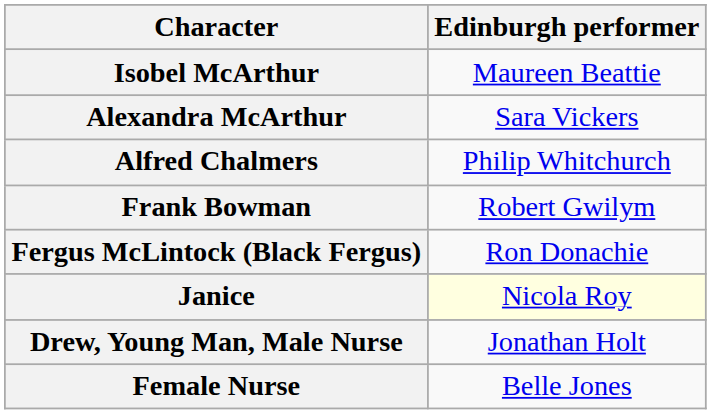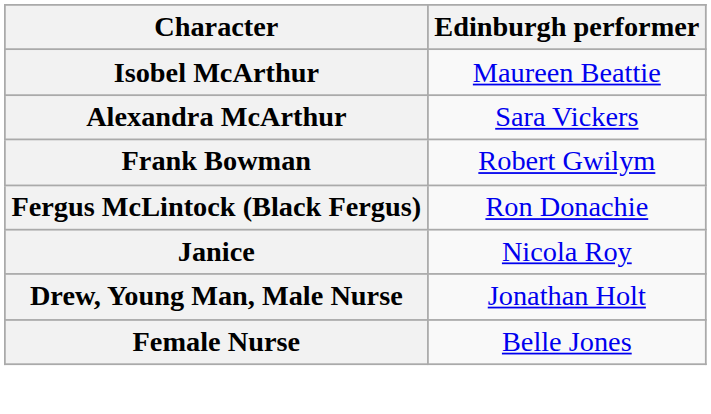- row: Alfred Chalmers | Philip Whitchurch
Janice | Edinburgh performer: lightyellow background -> no background
